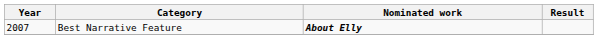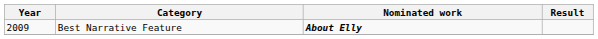Best Narrative Feature | Year: 2007 -> 2009
